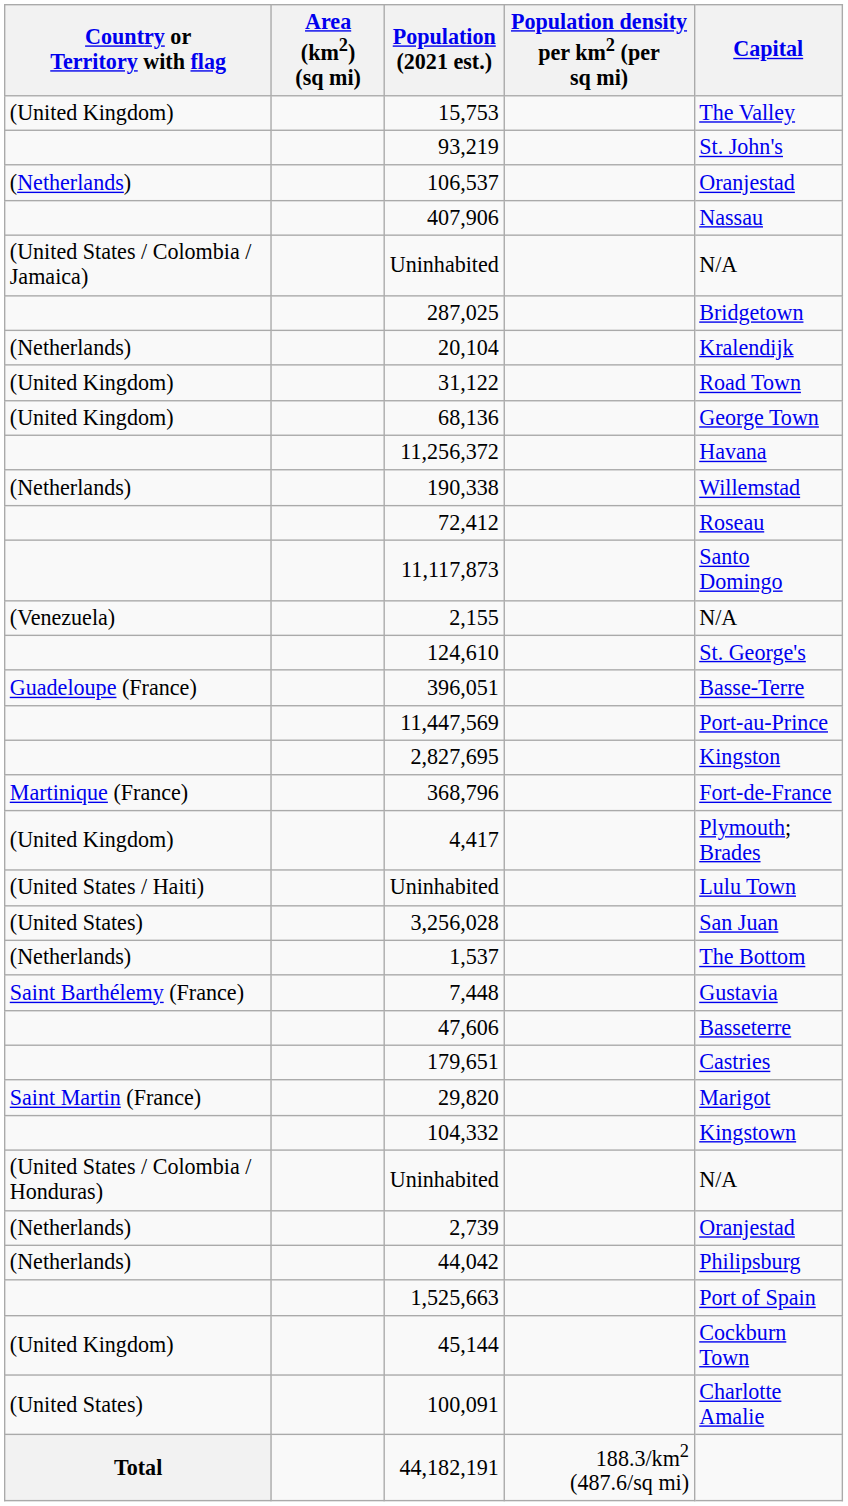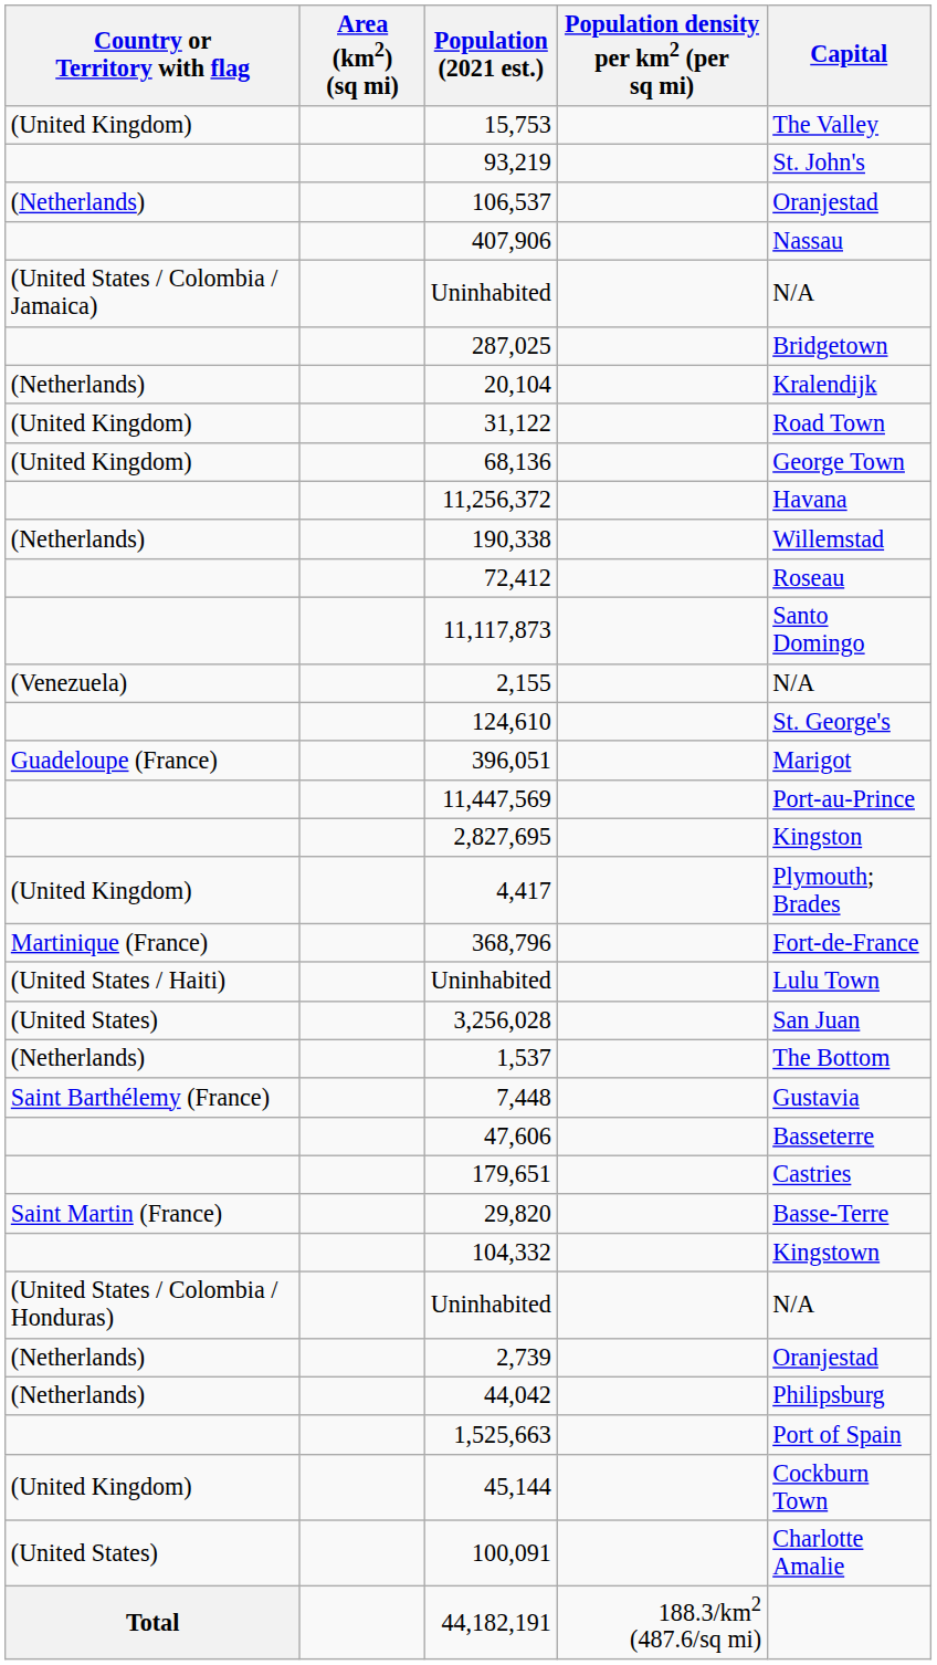396,051 | Capital: Basse-Terre -> Marigot
rows swapped: 368,796 <-> 4,417
29,820 | Capital: Marigot -> Basse-Terre
